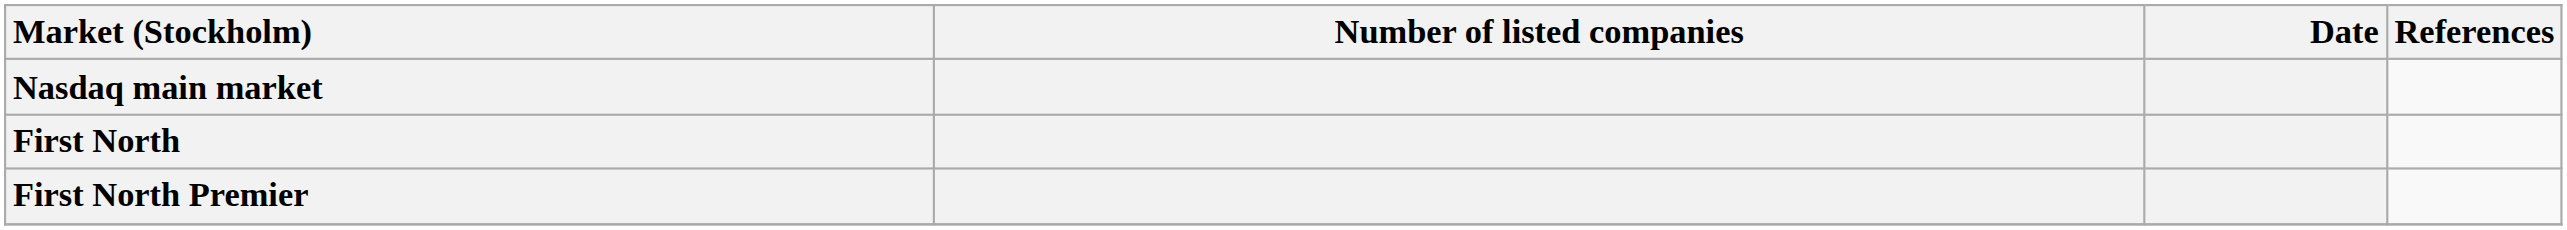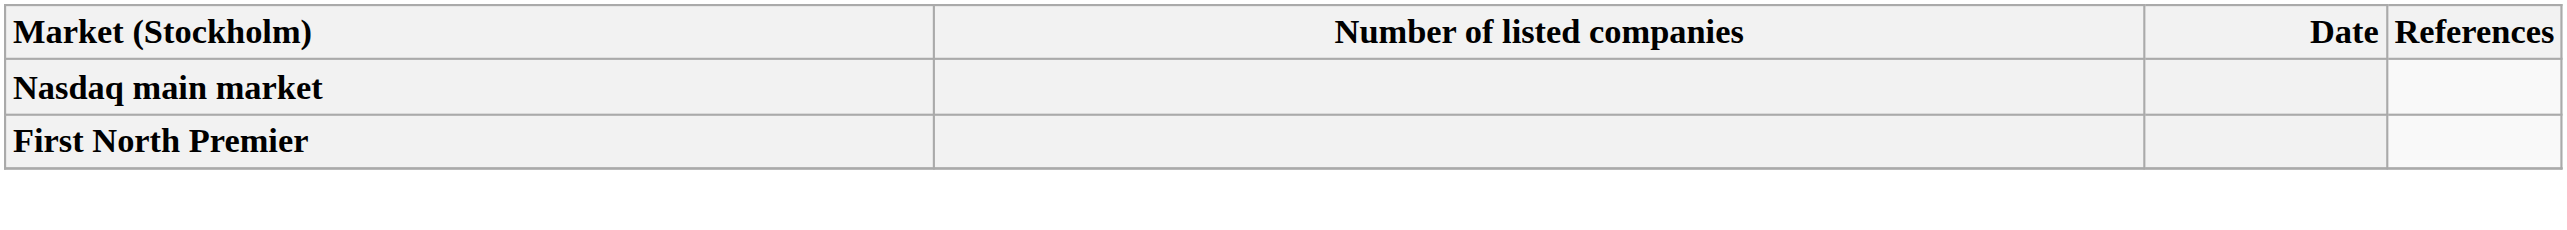- row: First North
